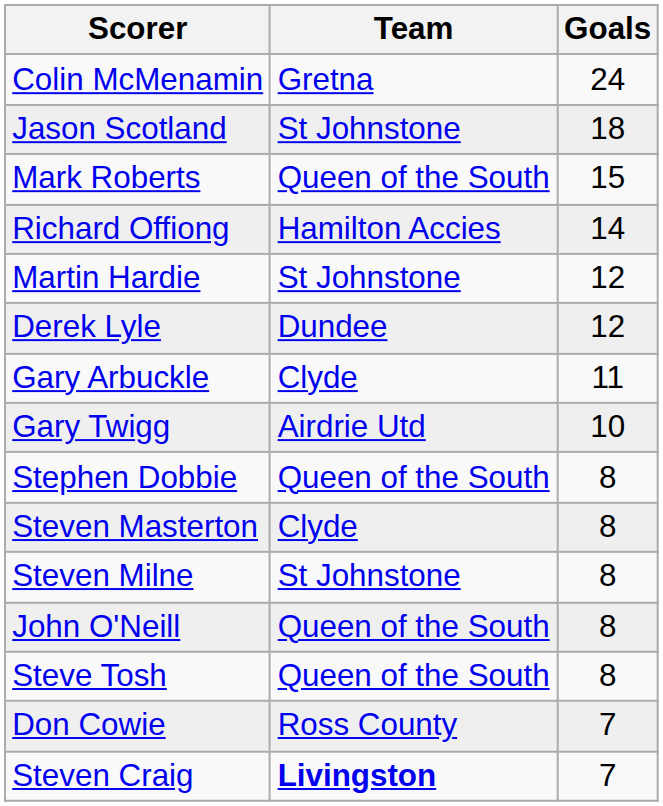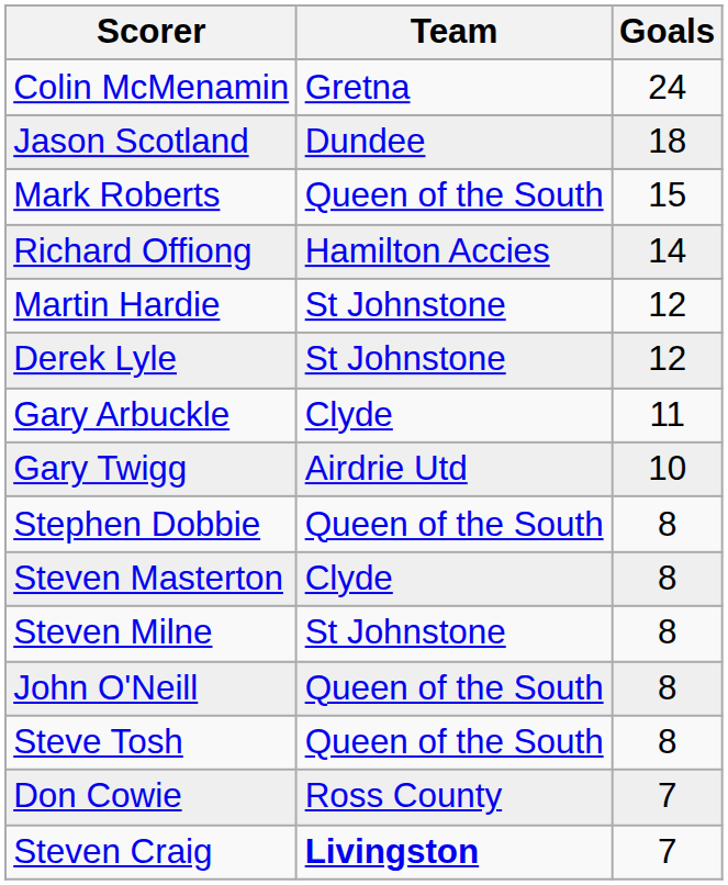Jason Scotland | Team: St Johnstone -> Dundee
Derek Lyle | Team: Dundee -> St Johnstone
